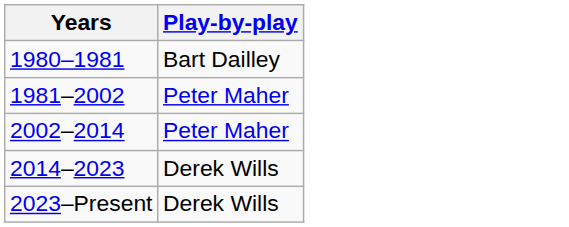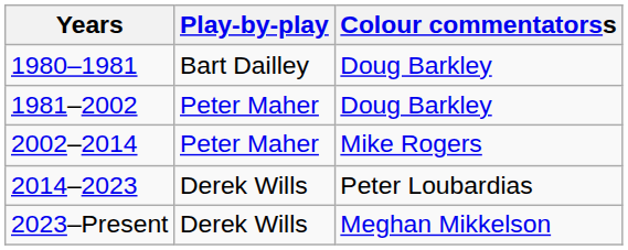+ column: Colour commentatorss | Doug Barkley | Doug Barkley | Mike Rogers | Peter Loubardias | Meghan Mikkelson
